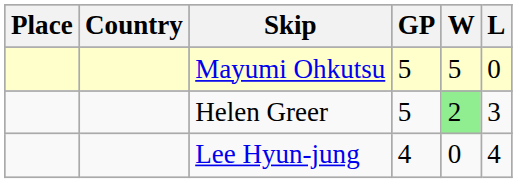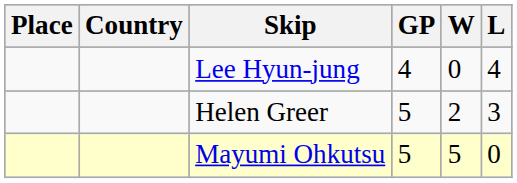rows swapped: Mayumi Ohkutsu <-> Lee Hyun-jung
Helen Greer | W: lightgreen background -> no background
